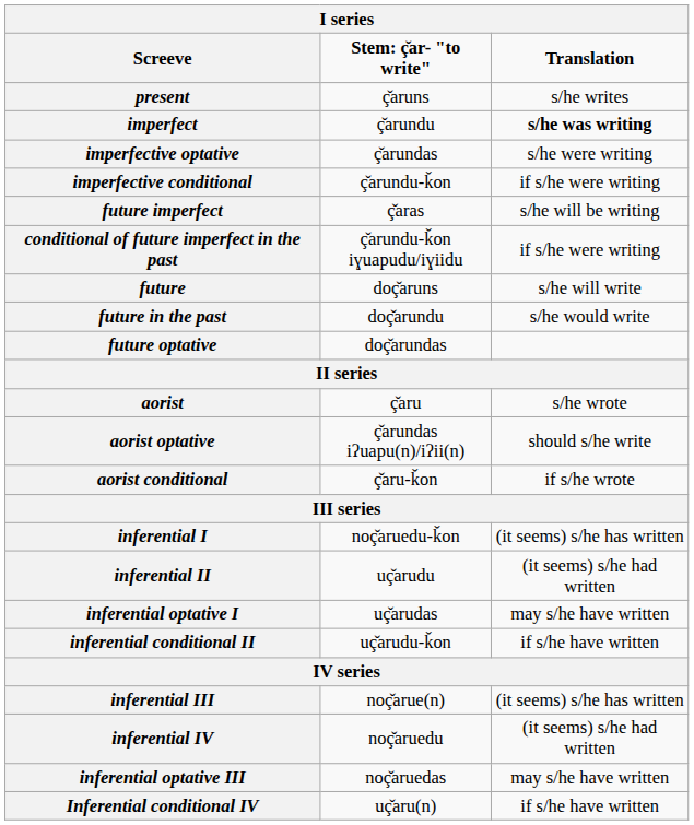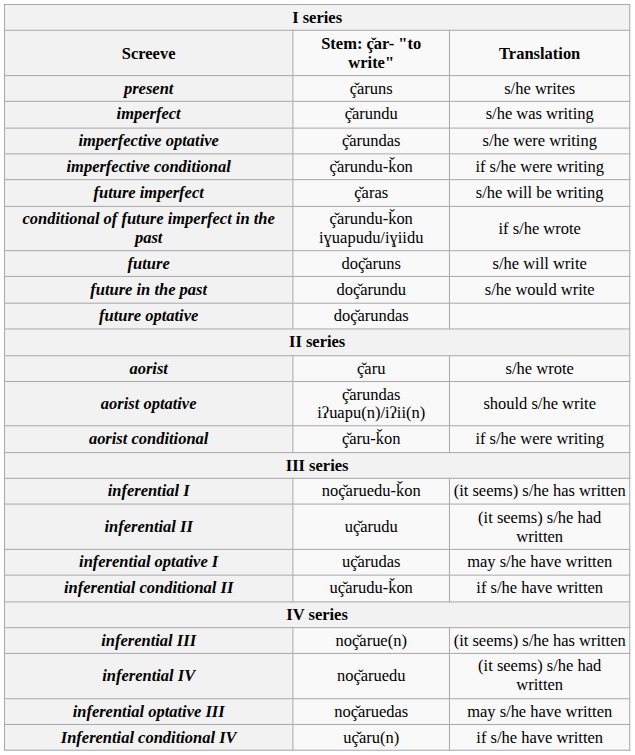imperfect | Translation: bold -> normal
conditional of future imperfect in the past | Translation: if s/he were writing -> if s/he wrote
aorist conditional | Translation: if s/he wrote -> if s/he were writing
